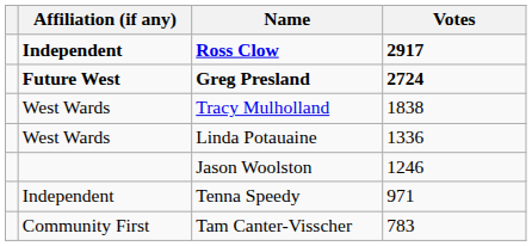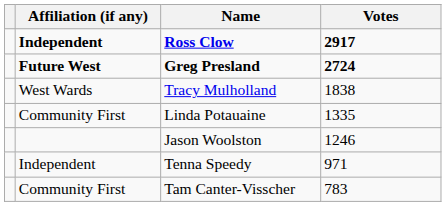Linda Potauaine | Affiliation (if any): West Wards -> Community First
Linda Potauaine | Votes: 1336 -> 1335
